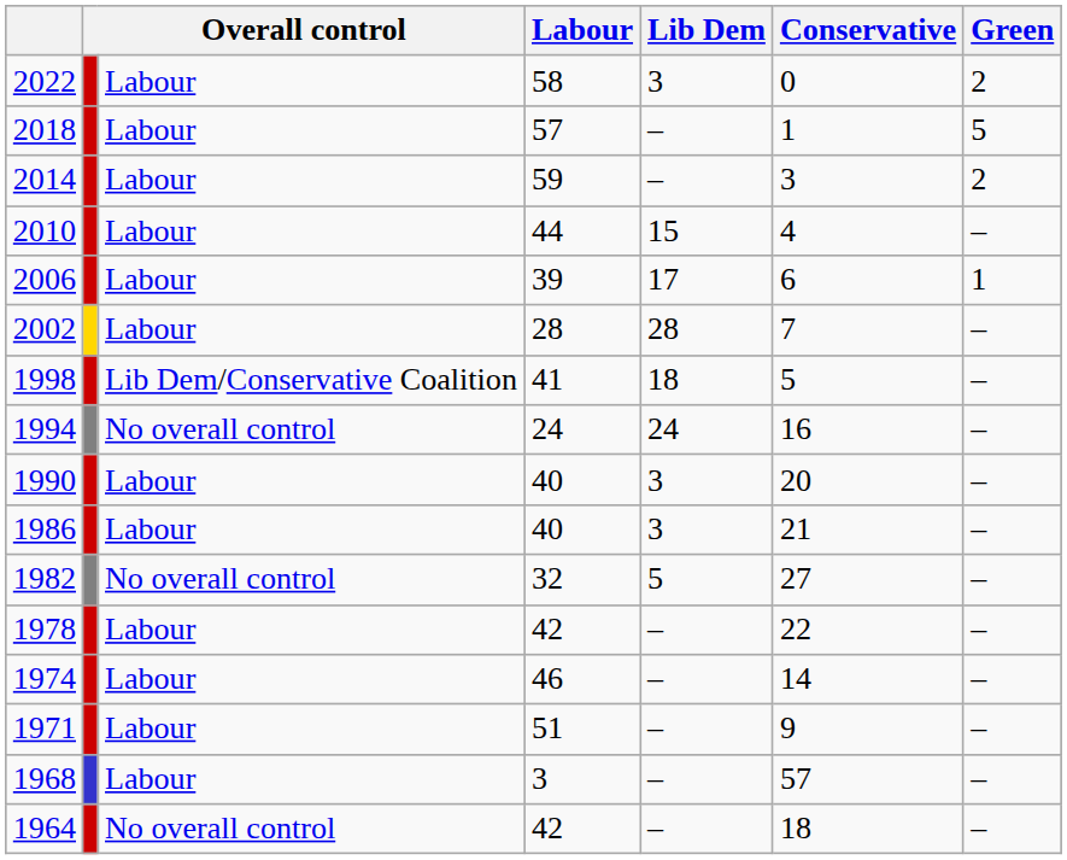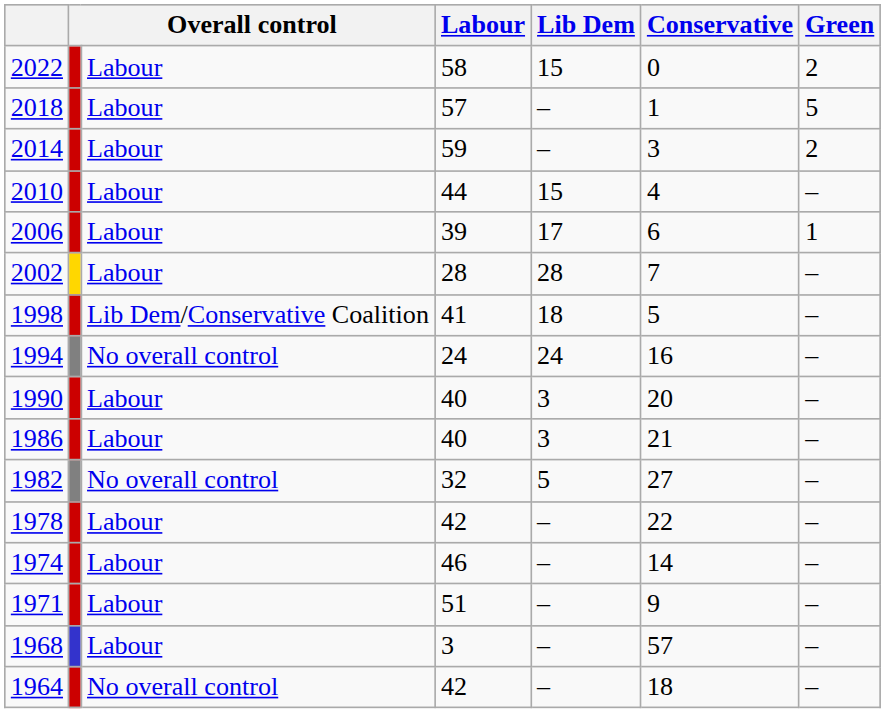2022 | Lib Dem: 3 -> 15
